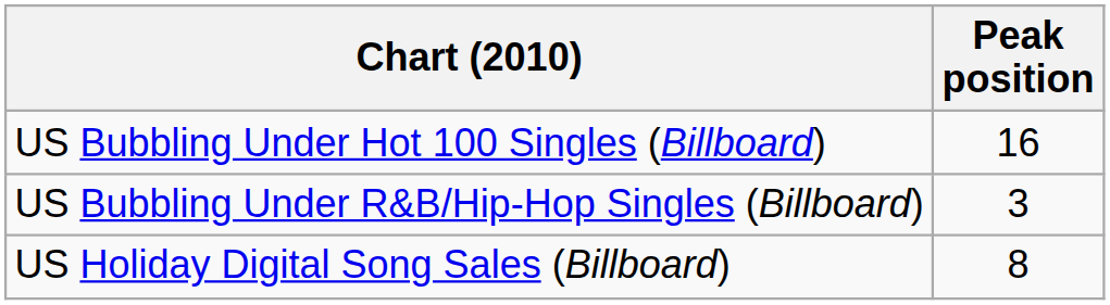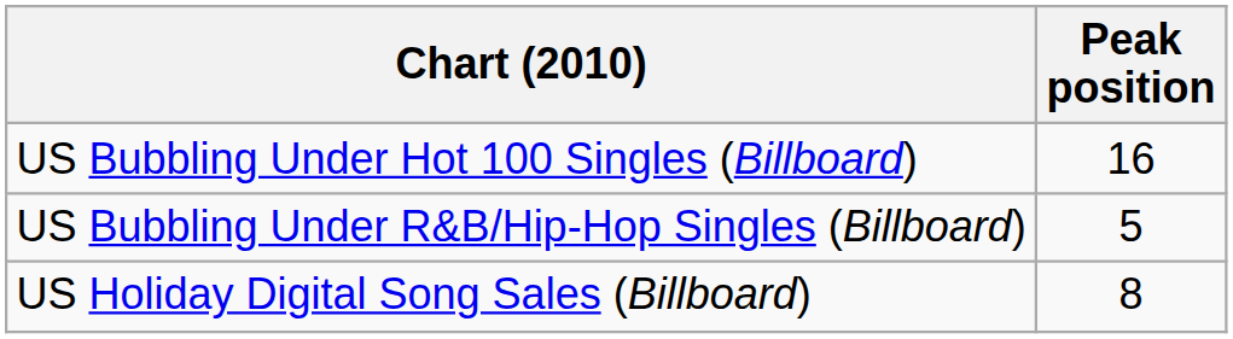US Bubbling Under R&B/Hip-Hop Singles (Billboard) | Peak position: 3 -> 5
